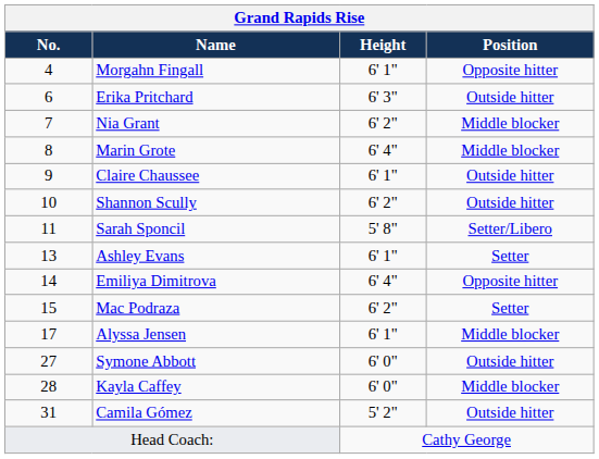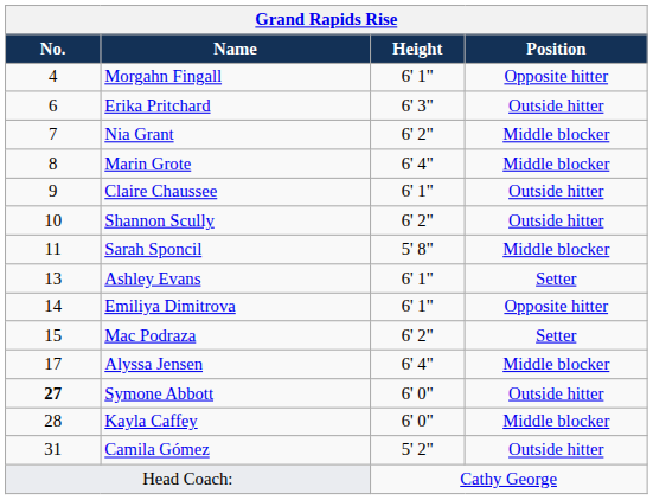Sarah Sponcil | Position: Setter/Libero -> Middle blocker
Emiliya Dimitrova | Height: 6' 4" -> 6' 1"
Alyssa Jensen | Height: 6' 1" -> 6' 4"
Symone Abbott | No.: normal -> bold
